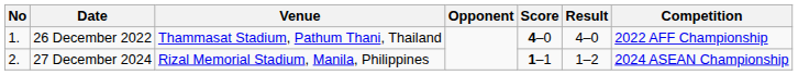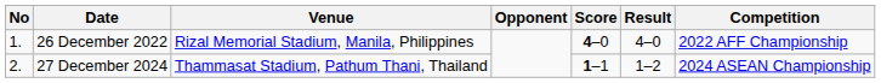26 December 2022 | Venue: Thammasat Stadium, Pathum Thani, Thailand -> Rizal Memorial Stadium, Manila, Philippines
27 December 2024 | Venue: Rizal Memorial Stadium, Manila, Philippines -> Thammasat Stadium, Pathum Thani, Thailand
